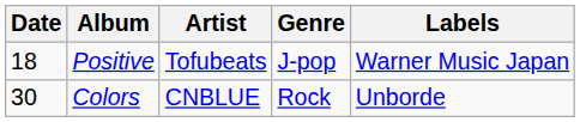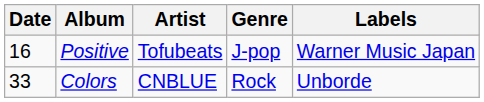Positive | Date: 18 -> 16
Colors | Date: 30 -> 33
